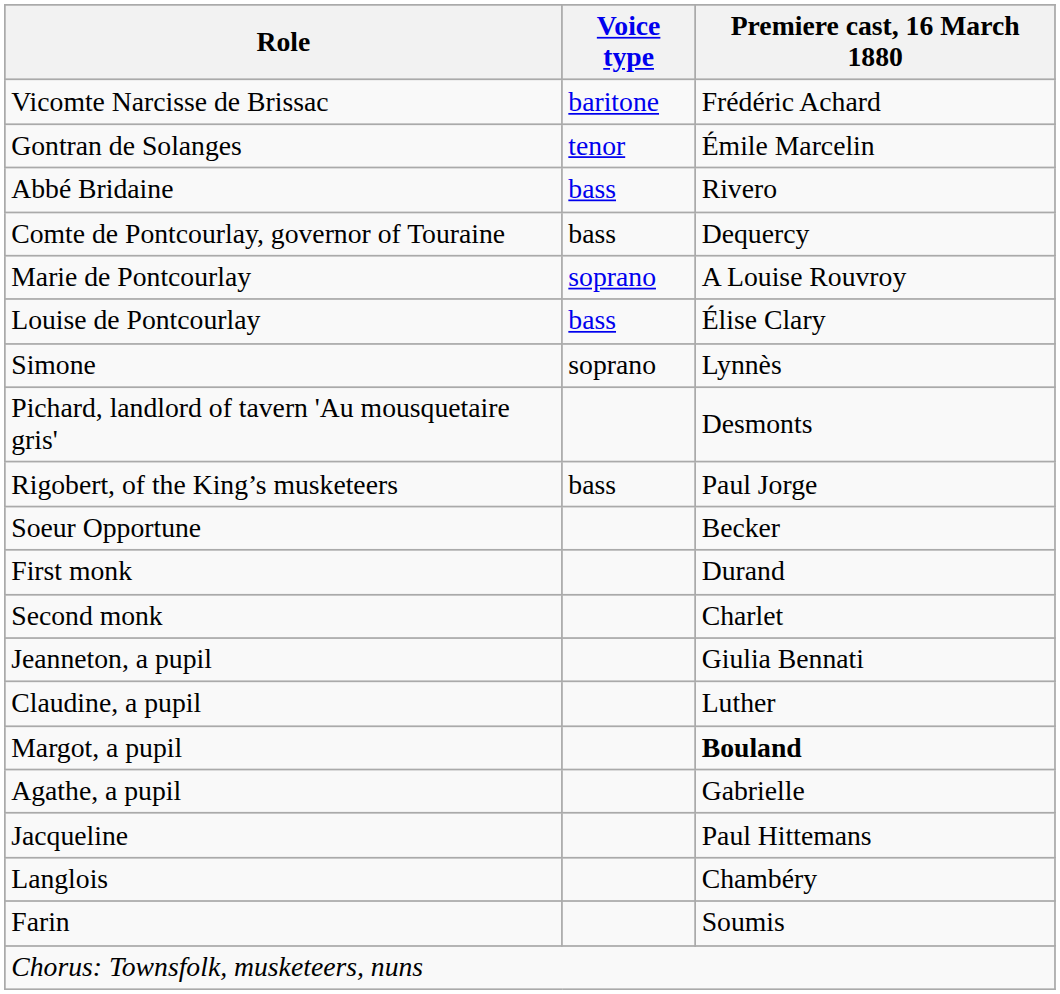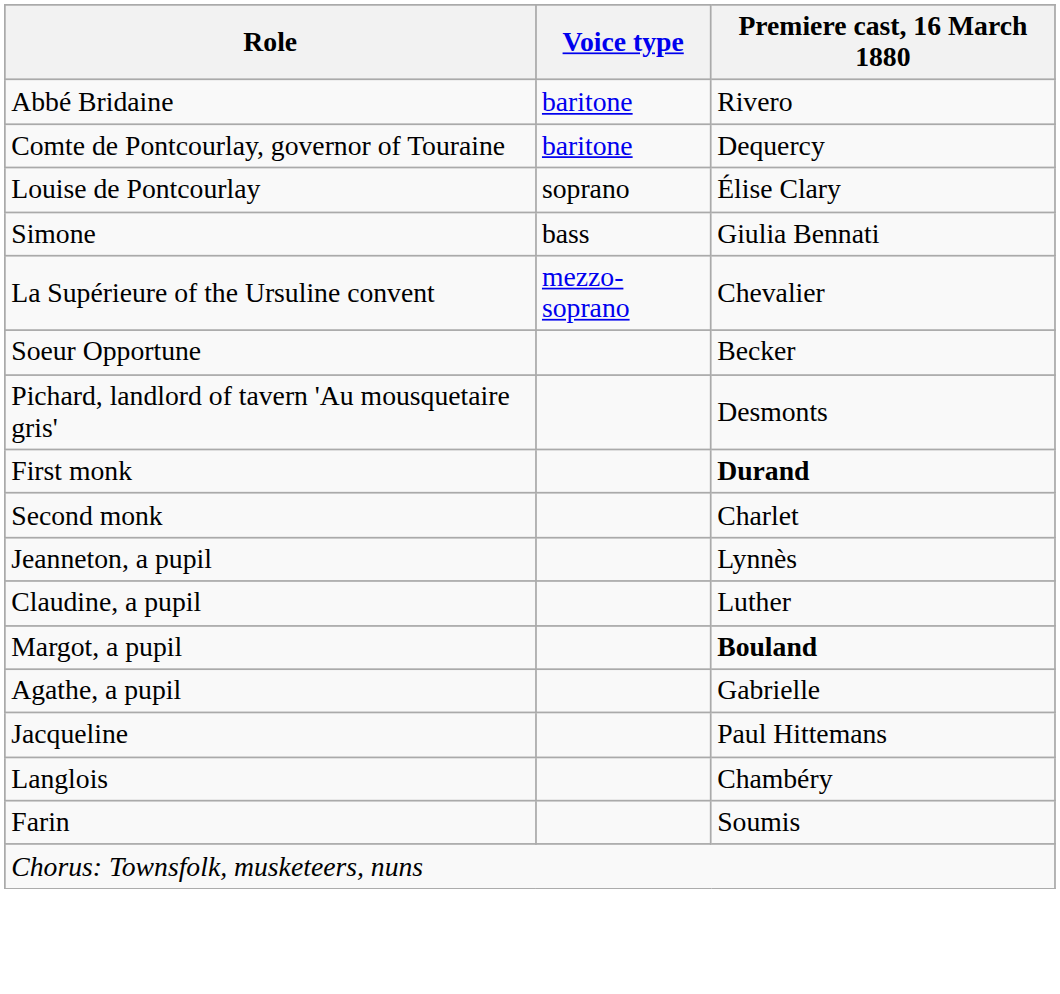- row: Vicomte Narcisse de Brissac | baritone | Frédéric Achard
- row: Gontran de Solanges | tenor | Émile Marcelin
Abbé Bridaine | Voice type: bass -> baritone
Comte de Pontcourlay, governor of Touraine | Voice type: bass -> baritone
- row: Marie de Pontcourlay | soprano | A Louise Rouvroy
Louise de Pontcourlay | Voice type: bass -> soprano
Simone | Voice type: soprano -> bass
Simone | Premiere cast, 16 March 1880: Lynnès -> Giulia Bennati
+ row: La Supérieure of the Ursuline convent | mezzo-soprano | Chevalier
rows swapped: Soeur Opportune <-> Pichard, landlord of tavern 'Au mousquetaire gris'
- row: Rigobert, of the King’s musketeers | bass | Paul Jorge
First monk | Premiere cast, 16 March 1880: normal -> bold
Jeanneton, a pupil | Premiere cast, 16 March 1880: Giulia Bennati -> Lynnès
